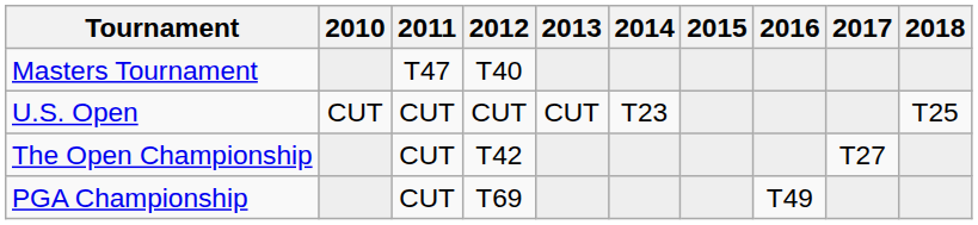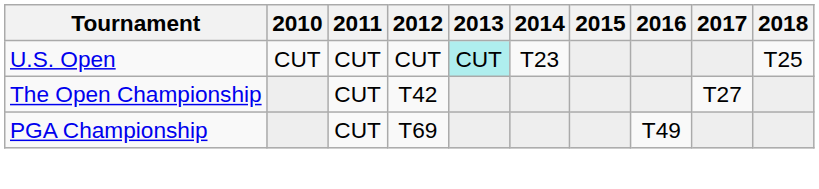- row: Masters Tournament | T47 | T40
U.S. Open | 2013: no background -> paleturquoise background
